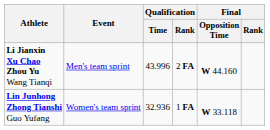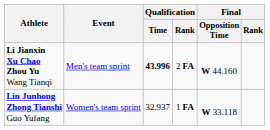Li Jianxin Xu Chao Zhou Yu Wang Tianqi | Qualification / Time: normal -> bold
Lin Junhong Zhong Tianshi Guo Yufang | Qualification / Time: 32.936 -> 32.937
